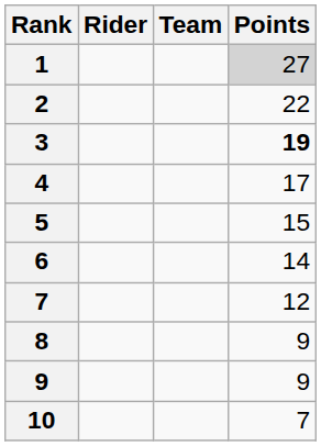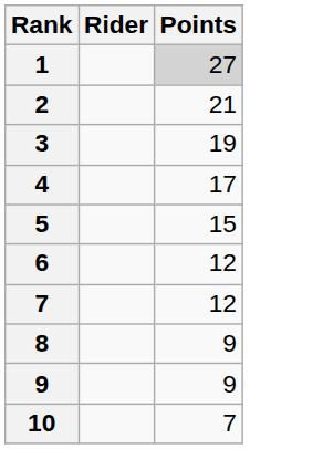- column: Team
2 | Points: 22 -> 21
3 | Points: bold -> normal
6 | Points: 14 -> 12
